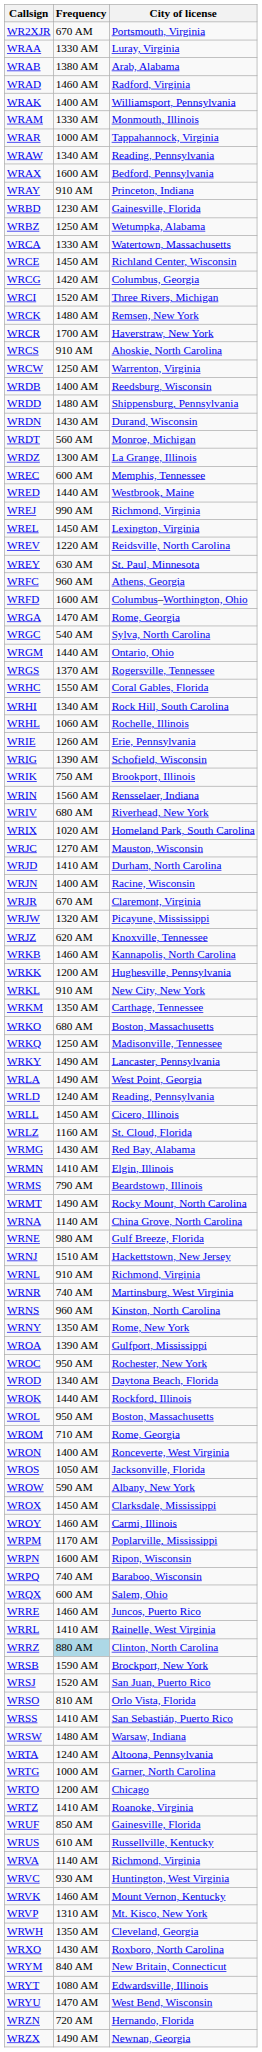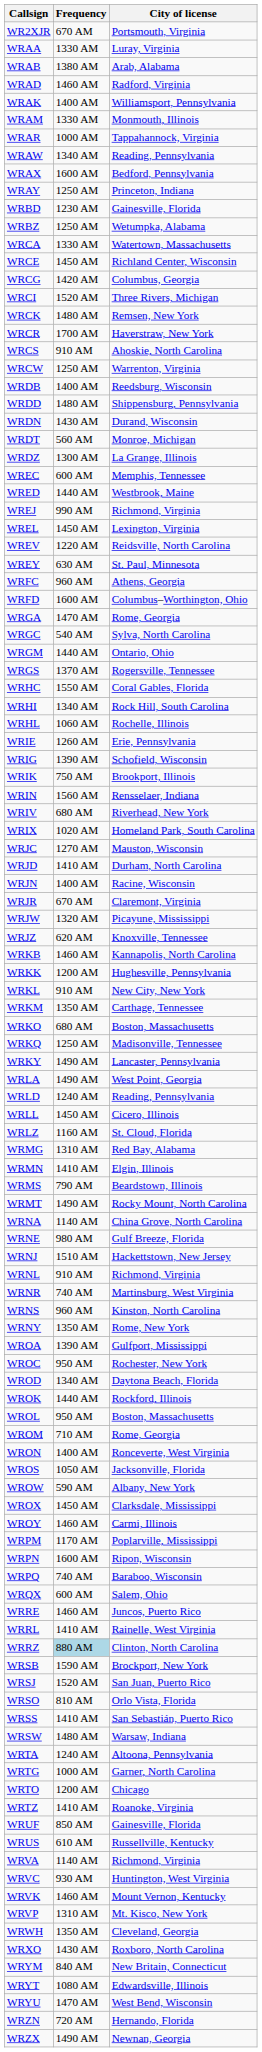WRAY | Frequency: 910 AM -> 1250 AM
WRMG | Frequency: 1430 AM -> 1310 AM
